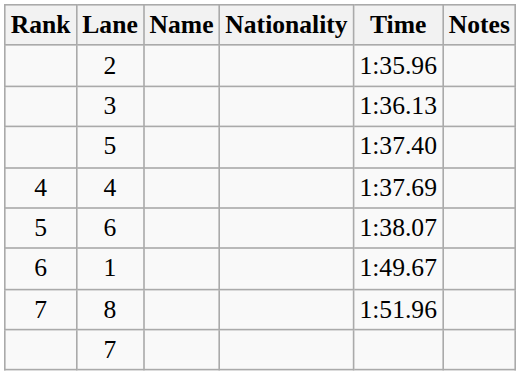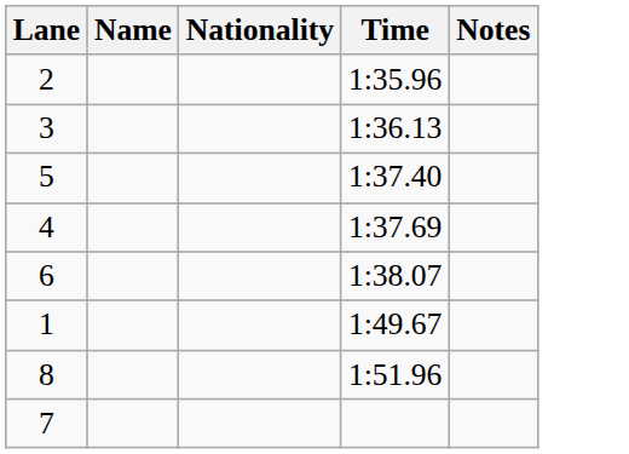- column: Rank | 4 | 5 | 6 | 7
